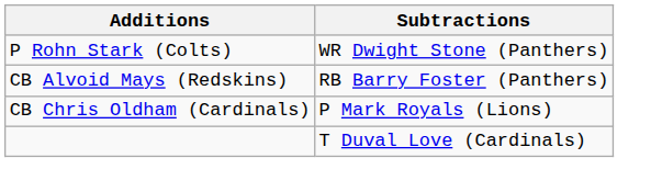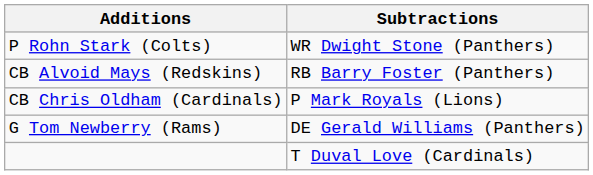+ row: G Tom Newberry (Rams) | DE Gerald Williams (Panthers)
